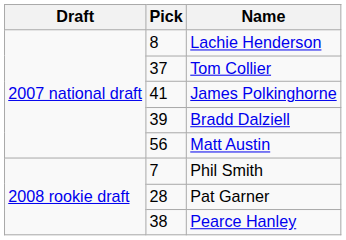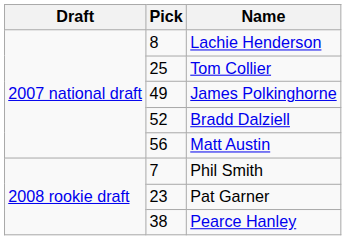Tom Collier | Pick: 37 -> 25
James Polkinghorne | Pick: 41 -> 49
Bradd Dalziell | Pick: 39 -> 52
Pat Garner | Pick: 28 -> 23
